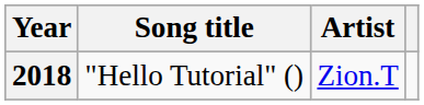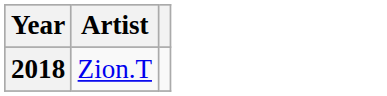- column: Song title | "Hello Tutorial" ()
